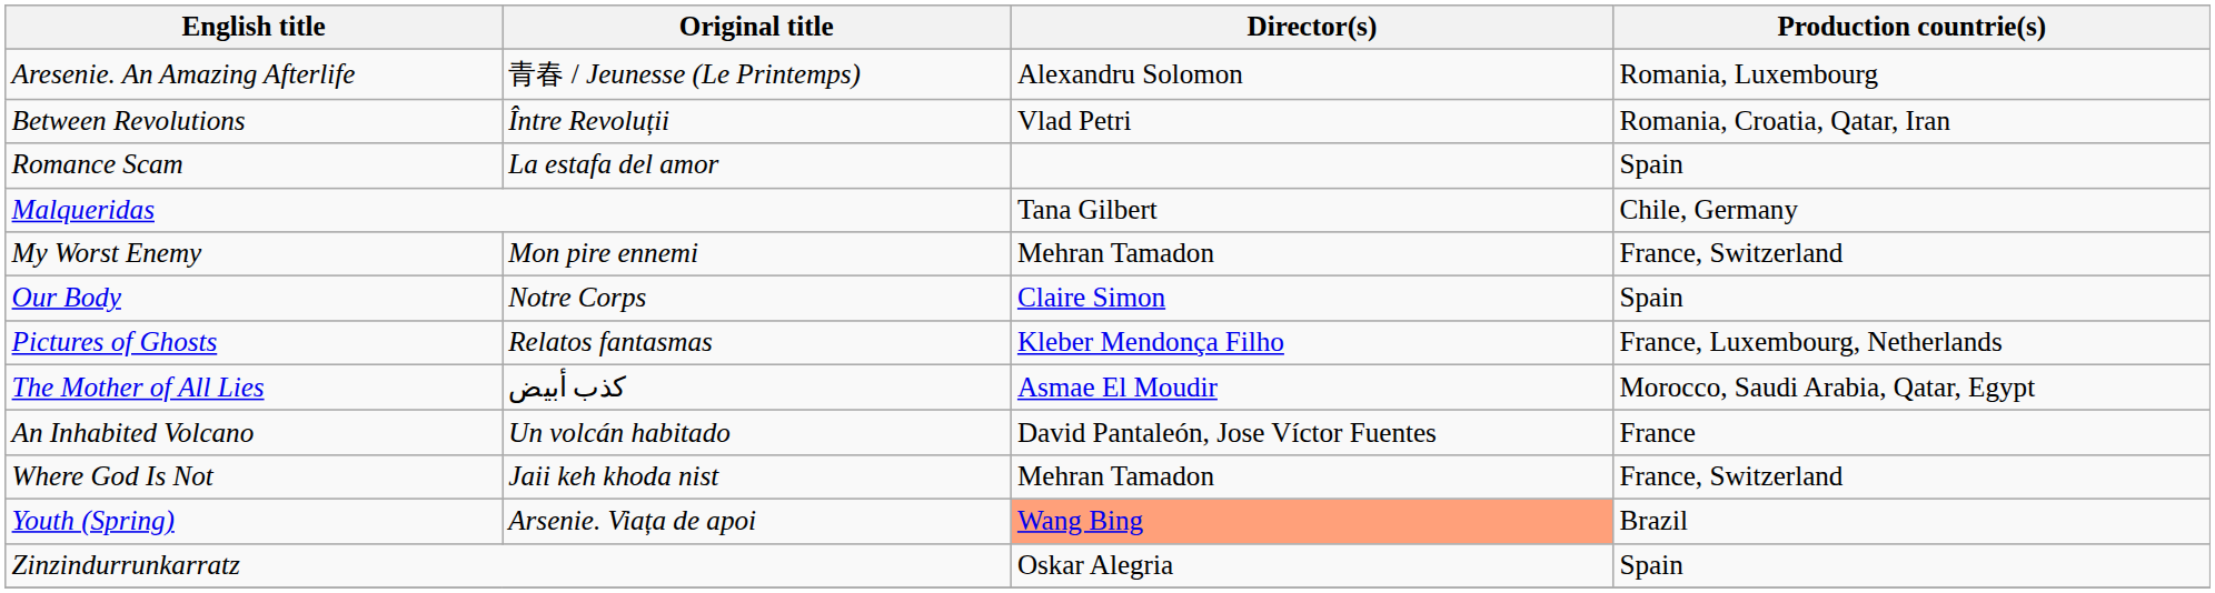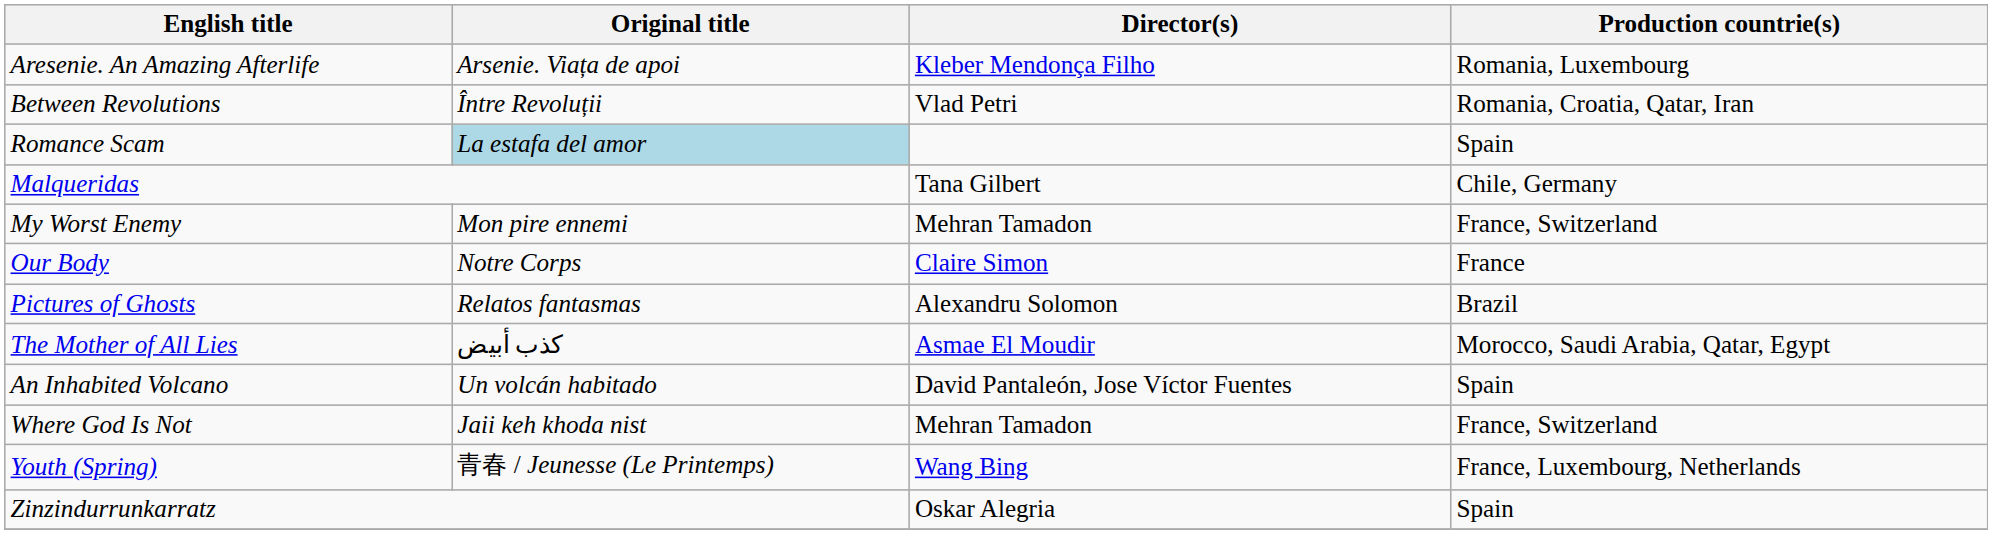Aresenie. An Amazing Afterlife | Original title: 青春 / Jeunesse (Le Printemps) -> Arsenie. Viața de apoi
Aresenie. An Amazing Afterlife | Director(s): Alexandru Solomon -> Kleber Mendonça Filho
Romance Scam | Original title: no background -> lightblue background
Our Body | Production countrie(s): Spain -> France
Pictures of Ghosts | Director(s): Kleber Mendonça Filho -> Alexandru Solomon
Pictures of Ghosts | Production countrie(s): France, Luxembourg, Netherlands -> Brazil
An Inhabited Volcano | Production countrie(s): France -> Spain
Youth (Spring) | Original title: Arsenie. Viața de apoi -> 青春 / Jeunesse (Le Printemps)
Youth (Spring) | Director(s): lightsalmon background -> no background
Youth (Spring) | Production countrie(s): Brazil -> France, Luxembourg, Netherlands
